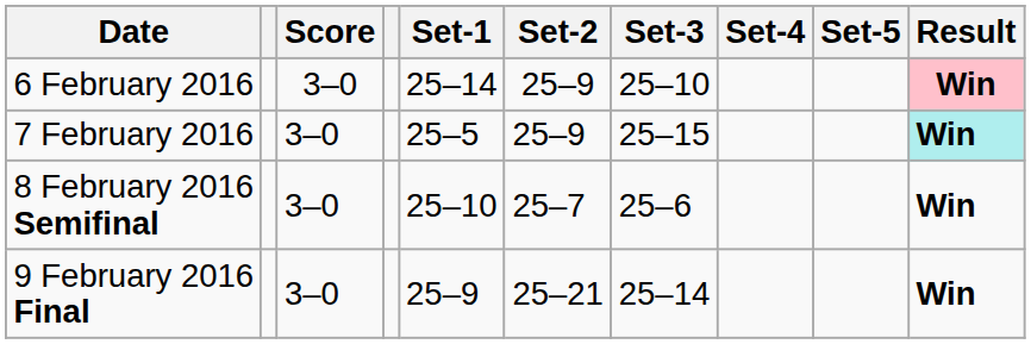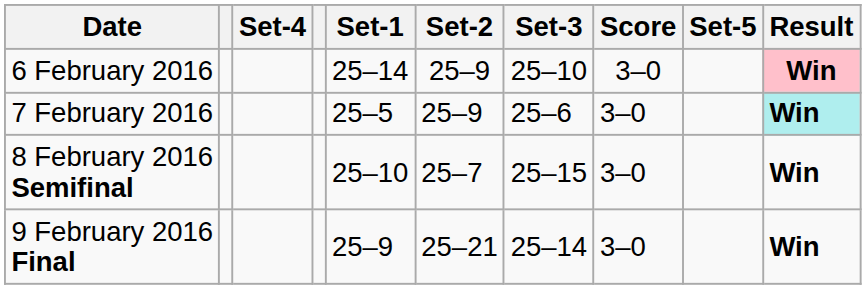columns swapped: Score <-> Set-4
7 February 2016 | Set-3: 25–15 -> 25–6
8 February 2016 Semifinal | Set-3: 25–6 -> 25–15
